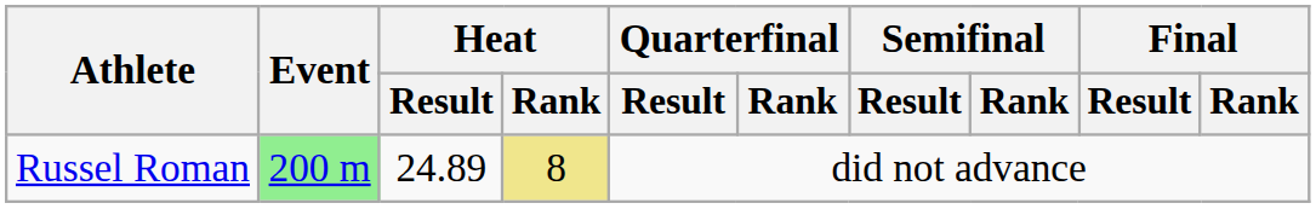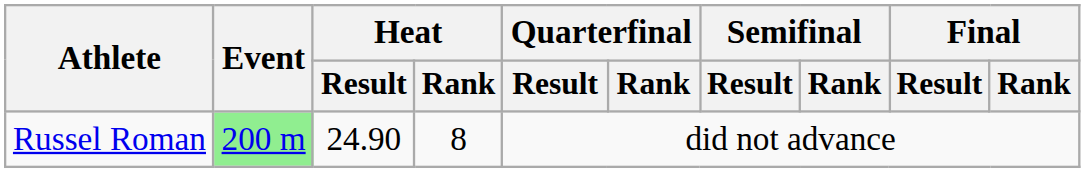Russel Roman | Heat / Result: 24.89 -> 24.90
Russel Roman | Heat / Rank: khaki background -> no background
